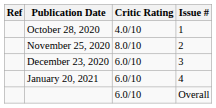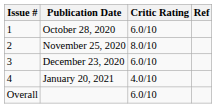columns swapped: Issue # <-> Ref
October 28, 2020 | Critic Rating: 4.0/10 -> 6.0/10
January 20, 2021 | Critic Rating: 6.0/10 -> 4.0/10
